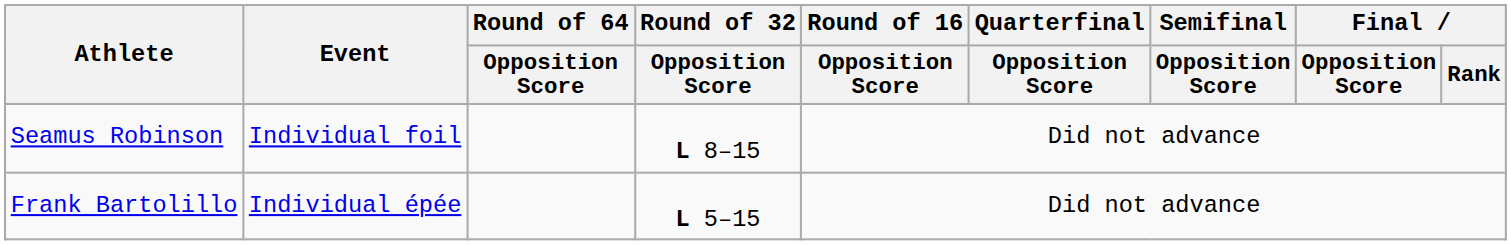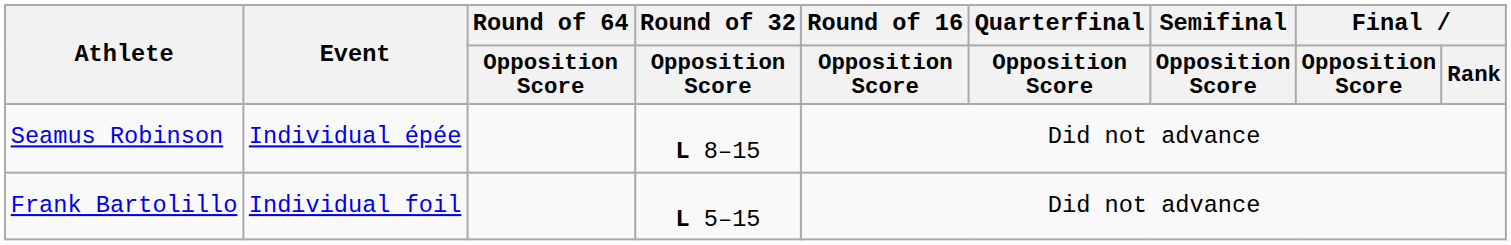Seamus Robinson | Event: Individual foil -> Individual épée
Frank Bartolillo | Event: Individual épée -> Individual foil
